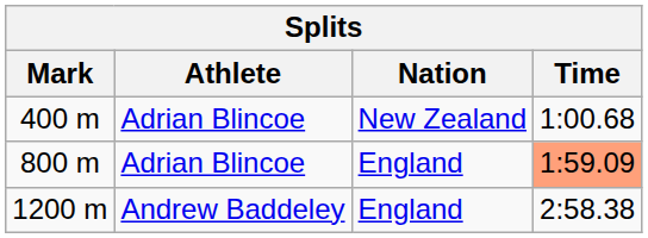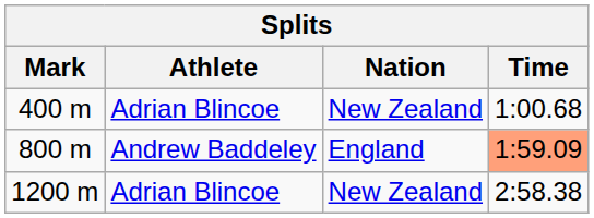800 m | Athlete: Adrian Blincoe -> Andrew Baddeley
1200 m | Athlete: Andrew Baddeley -> Adrian Blincoe
1200 m | Nation: England -> New Zealand
